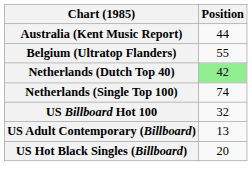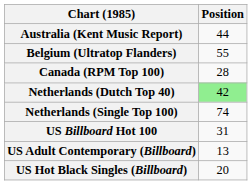+ row: Canada (RPM Top 100) | 28
US Billboard Hot 100 | Position: 32 -> 31
